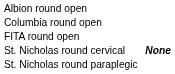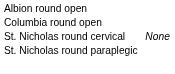- row: FITA round open
St. Nicholas round cervical | column 4: bold -> normal
